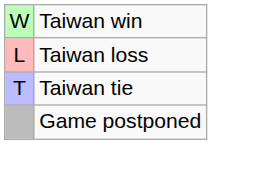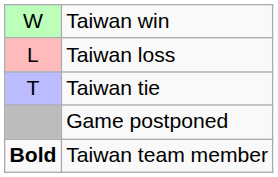+ row: Bold | Taiwan team member
